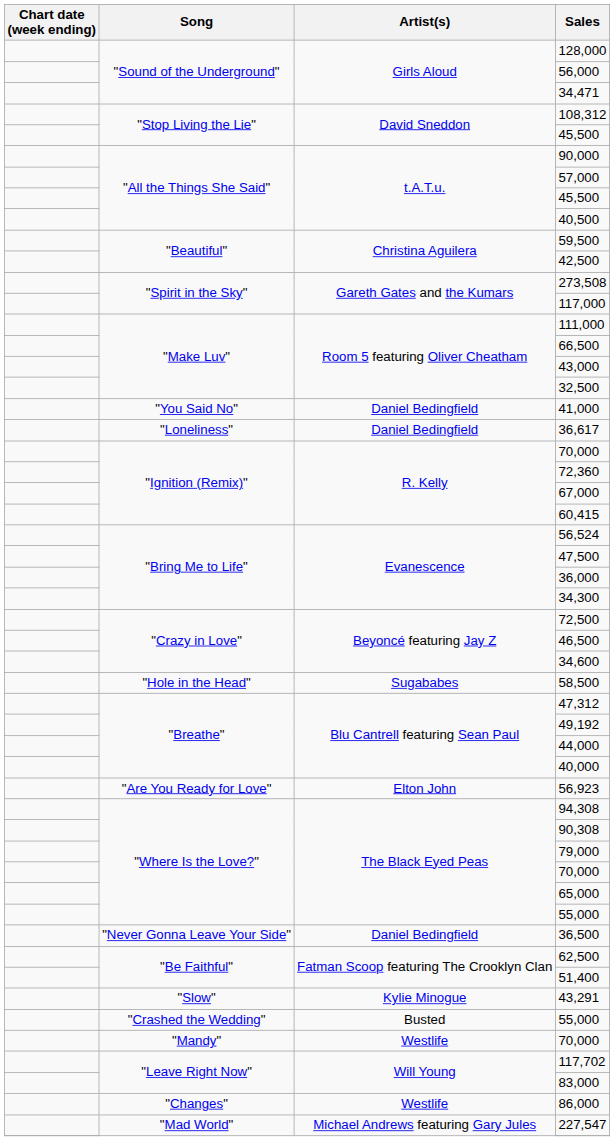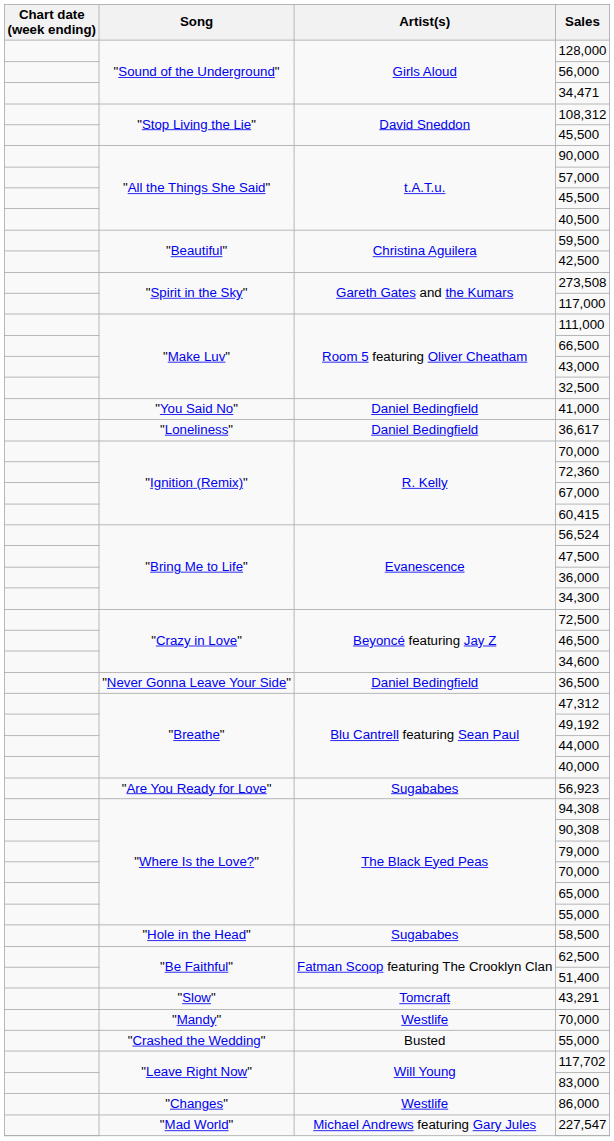rows swapped: 36,500 <-> 58,500
56,923 | Artist(s): Elton John -> Sugababes
43,291 | Artist(s): Kylie Minogue -> Tomcraft
rows swapped: "Crashed the Wedding" / 55,000 <-> "Mandy" / 70,000
